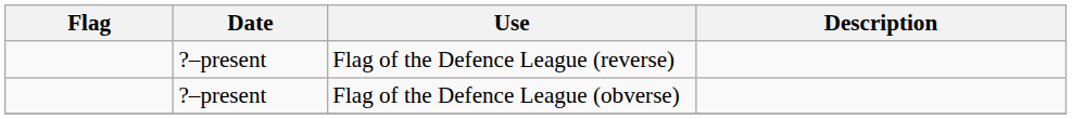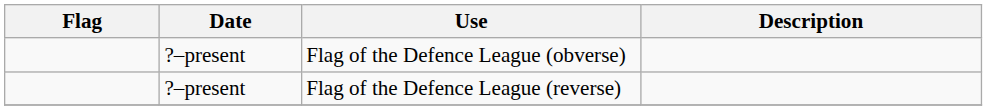rows swapped: Flag of the Defence League (obverse) <-> Flag of the Defence League (reverse)
